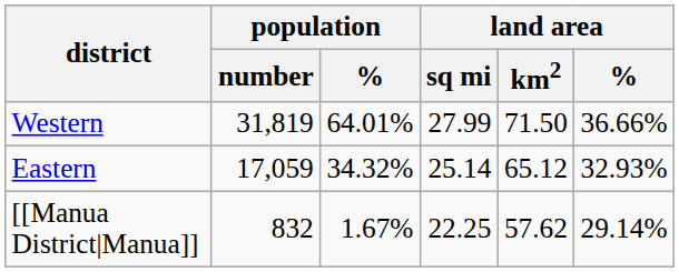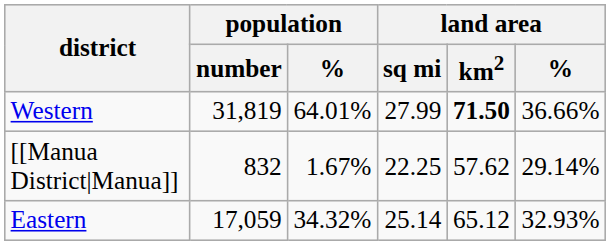Western | land area / km2: normal -> bold
rows swapped: Eastern <-> [[Manua District|Manua]]
